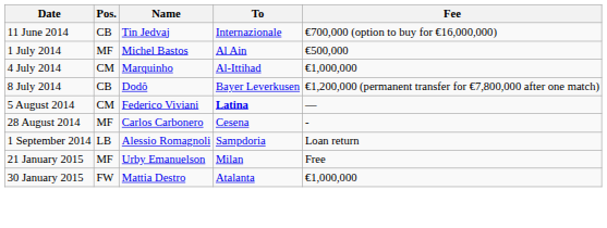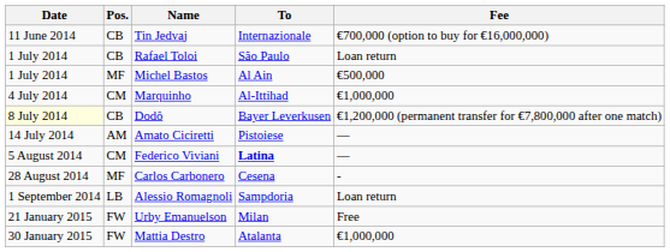+ row: 1 July 2014 | CB | Rafael Toloi | São Paulo | Loan return
Dodô | Date: no background -> lightyellow background
+ row: 14 July 2014 | AM | Amato Ciciretti | Pistoiese | —
Urby Emanuelson | Pos.: MF -> FW
